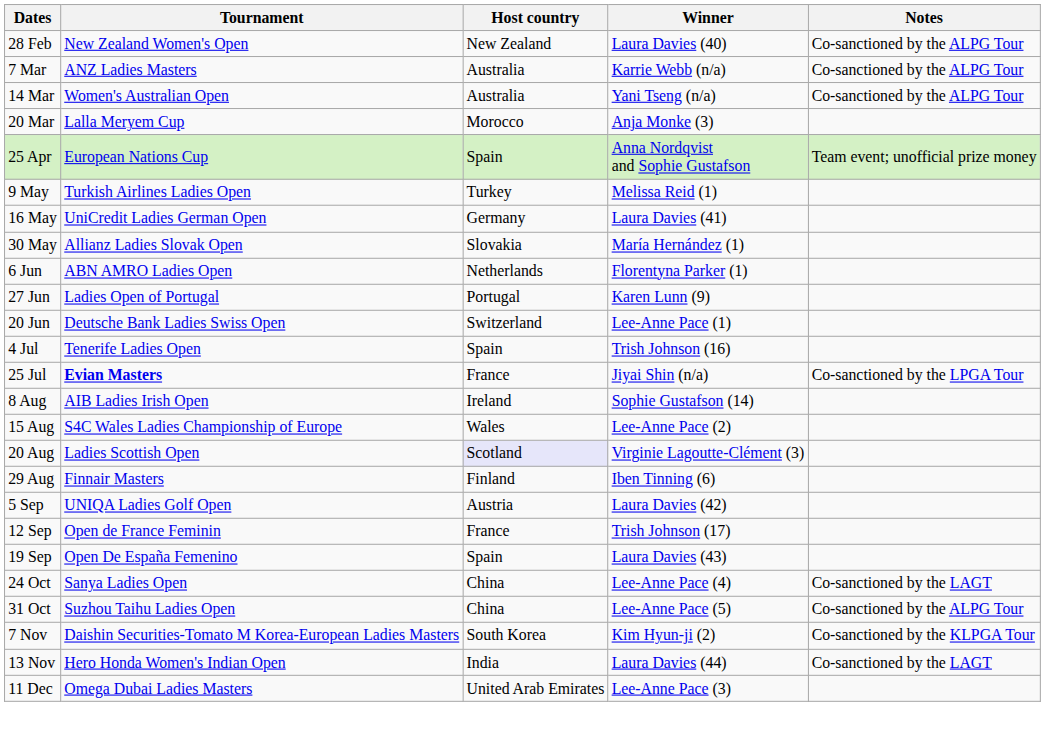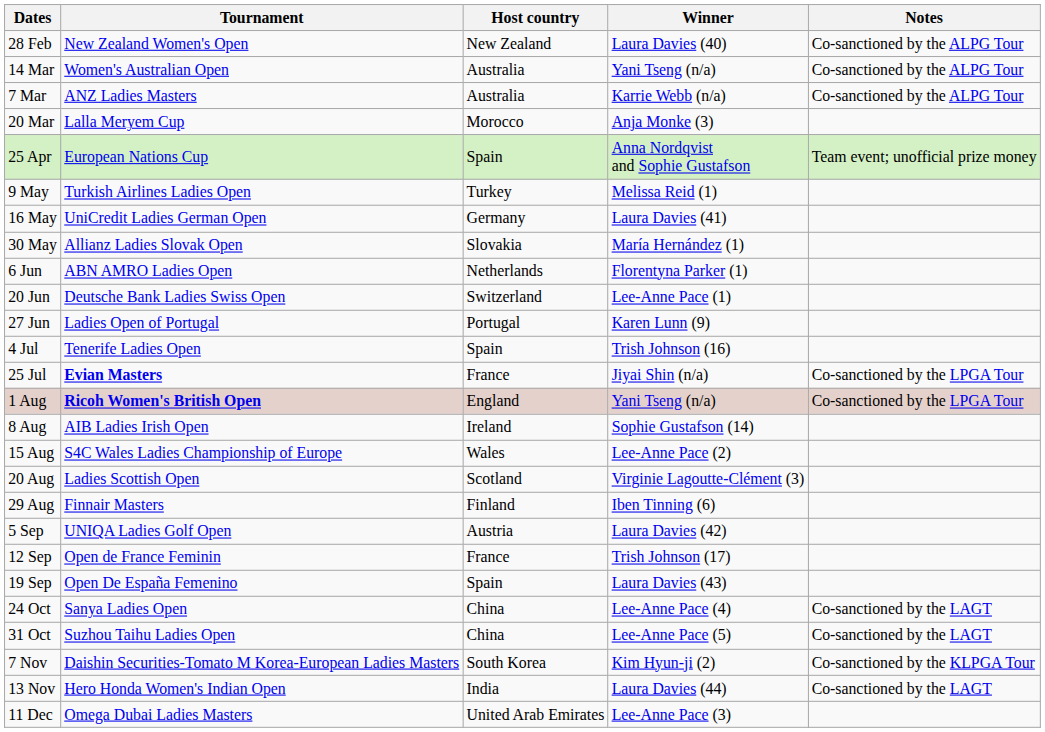rows swapped: 7 Mar <-> 14 Mar
rows swapped: 20 Jun <-> 27 Jun
+ row: 1 Aug | Ricoh Women's British Open | England | Yani Tseng (n/a) | Co-sanctioned by the LPGA Tour
20 Aug | Host country: lavender background -> no background
31 Oct | Notes: Co-sanctioned by the ALPG Tour -> Co-sanctioned by the LAGT
